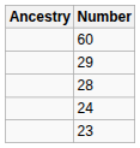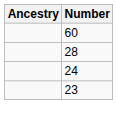- row: 29
